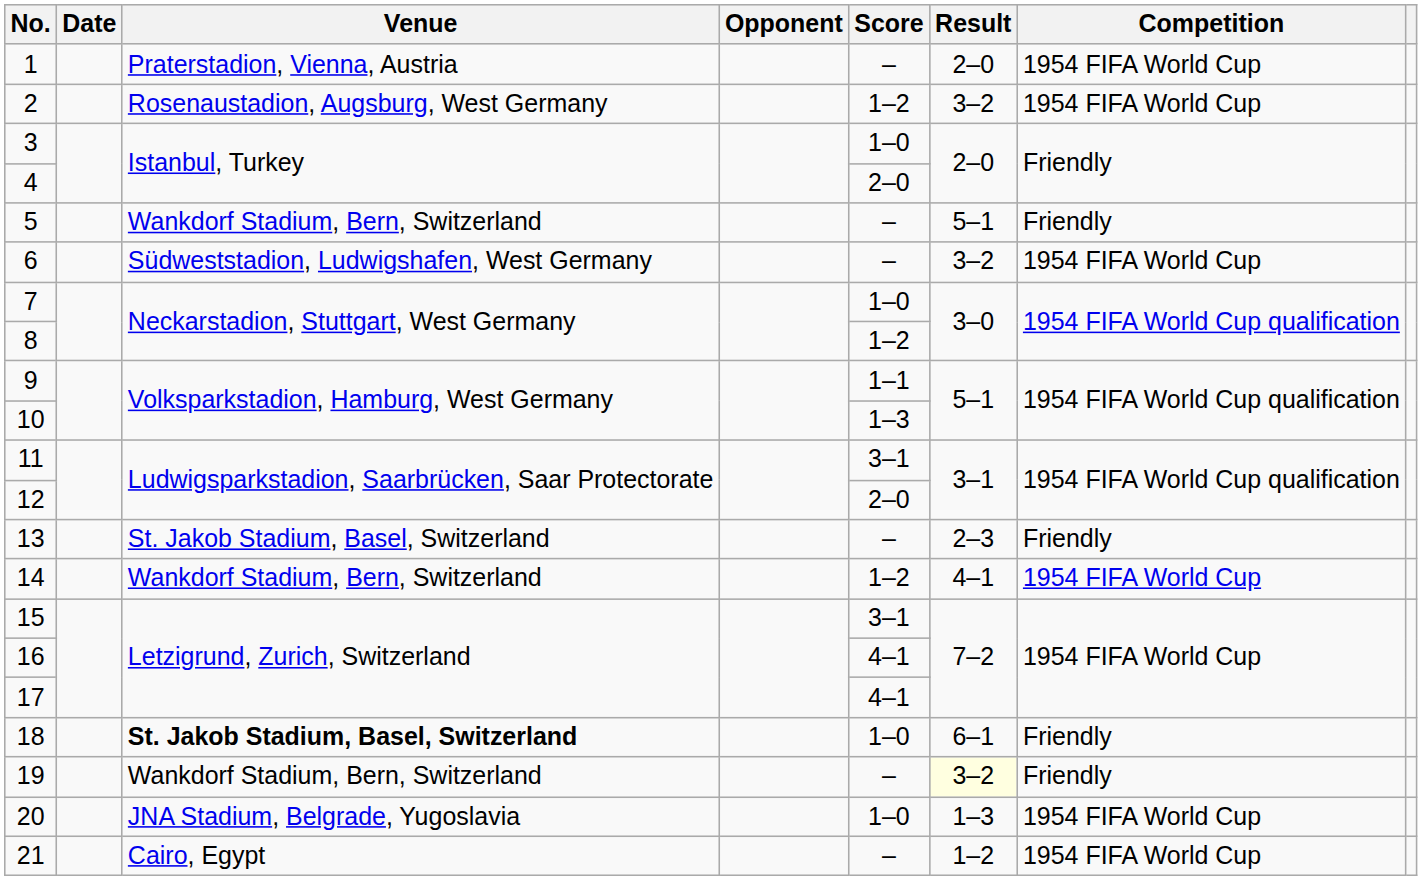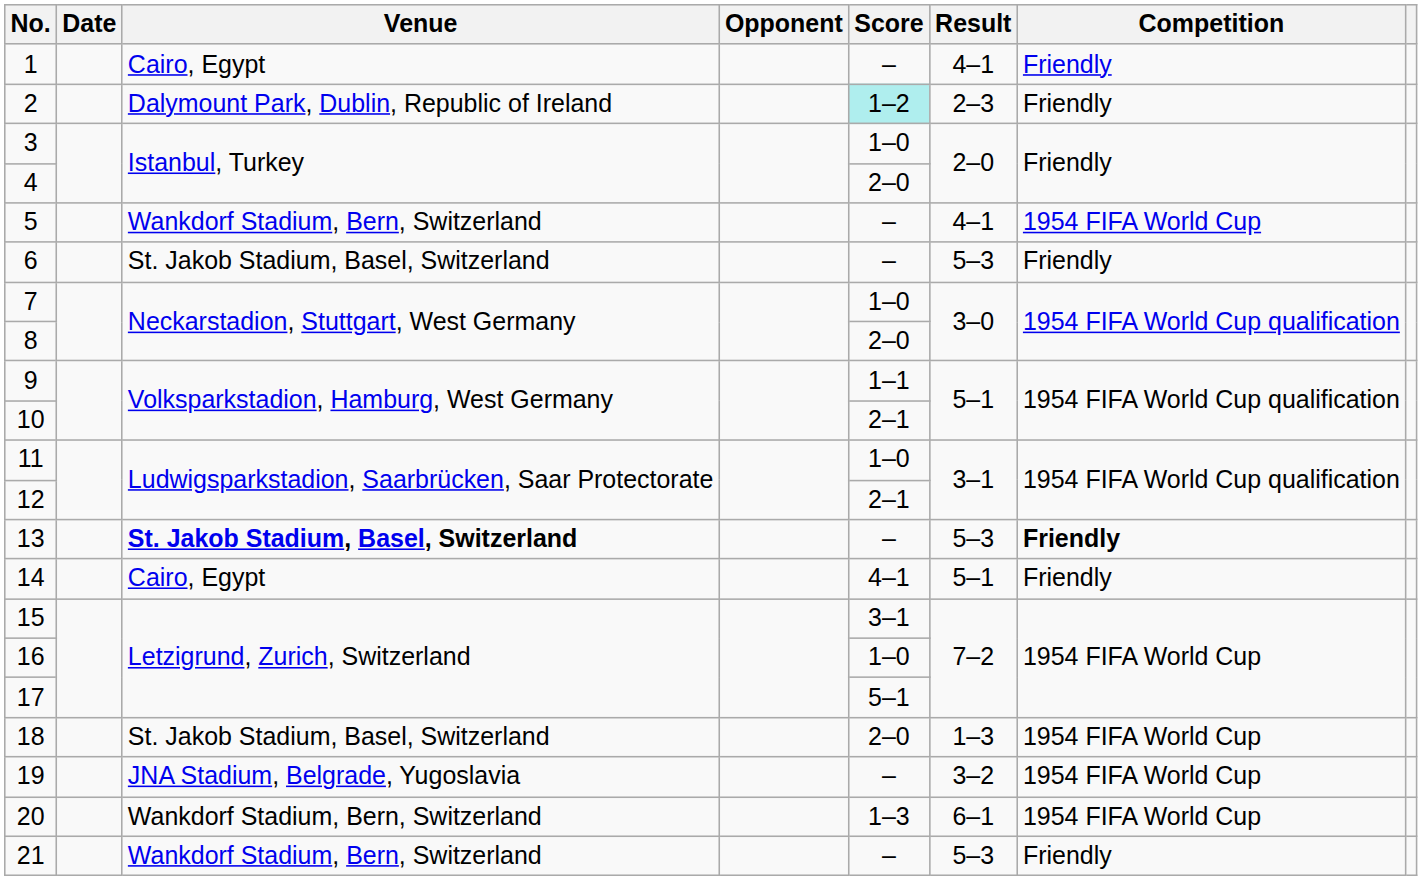1 | Venue: Praterstadion, Vienna, Austria -> Cairo, Egypt
1 | Result: 2–0 -> 4–1
1 | Competition: 1954 FIFA World Cup -> Friendly
2 | Venue: Rosenaustadion, Augsburg, West Germany -> Dalymount Park, Dublin, Republic of Ireland
2 | Score: no background -> paleturquoise background
2 | Result: 3–2 -> 2–3
2 | Competition: 1954 FIFA World Cup -> Friendly
5 | Result: 5–1 -> 4–1
5 | Competition: Friendly -> 1954 FIFA World Cup
6 | Venue: Südweststadion, Ludwigshafen, West Germany -> St. Jakob Stadium, Basel, Switzerland
6 | Result: 3–2 -> 5–3
6 | Competition: 1954 FIFA World Cup -> Friendly
8 | Score: 1–2 -> 2–0
10 | Score: 1–3 -> 2–1
11 | Score: 3–1 -> 1–0
12 | Score: 2–0 -> 2–1
13 | Venue: normal -> bold
13 | Result: 2–3 -> 5–3
13 | Competition: normal -> bold
14 | Venue: Wankdorf Stadium, Bern, Switzerland -> Cairo, Egypt
14 | Score: 1–2 -> 4–1
14 | Result: 4–1 -> 5–1
14 | Competition: 1954 FIFA World Cup -> Friendly
16 | Score: 4–1 -> 1–0
17 | Score: 4–1 -> 5–1
18 | Venue: bold -> normal
18 | Score: 1–0 -> 2–0
18 | Result: 6–1 -> 1–3
18 | Competition: Friendly -> 1954 FIFA World Cup
19 | Venue: Wankdorf Stadium, Bern, Switzerland -> JNA Stadium, Belgrade, Yugoslavia
19 | Result: lightyellow background -> no background
19 | Competition: Friendly -> 1954 FIFA World Cup
20 | Venue: JNA Stadium, Belgrade, Yugoslavia -> Wankdorf Stadium, Bern, Switzerland
20 | Score: 1–0 -> 1–3
20 | Result: 1–3 -> 6–1
21 | Venue: Cairo, Egypt -> Wankdorf Stadium, Bern, Switzerland
21 | Result: 1–2 -> 5–3
21 | Competition: 1954 FIFA World Cup -> Friendly
